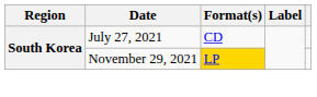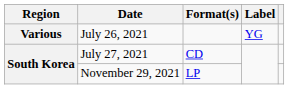+ row: Various | July 26, 2021 | YG
November 29, 2021 | Format(s): gold background -> no background
